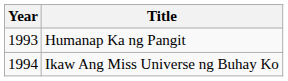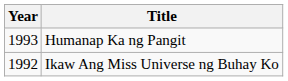Ikaw Ang Miss Universe ng Buhay Ko | Year: 1994 -> 1992
